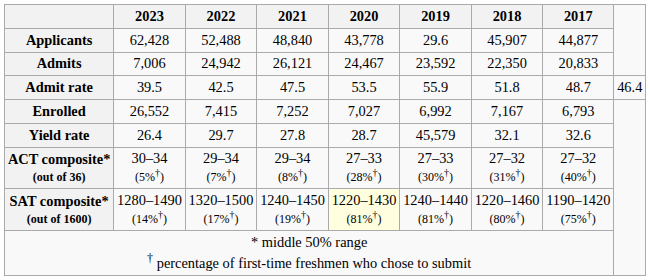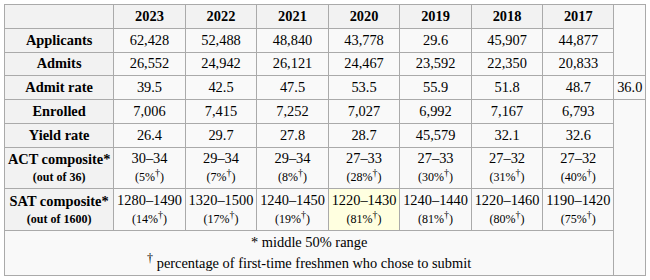Admits | 2023: 7,006 -> 26,552
Admit rate | column 9: 46.4 -> 36.0
Enrolled | 2023: 26,552 -> 7,006
